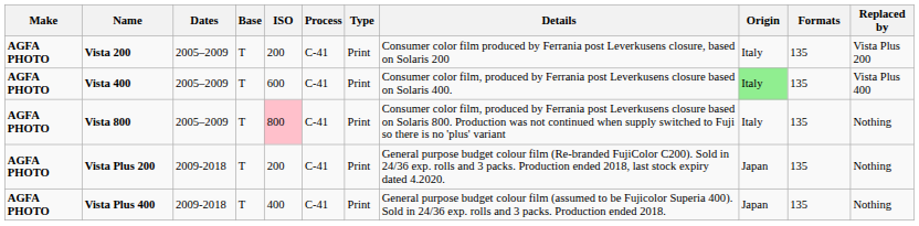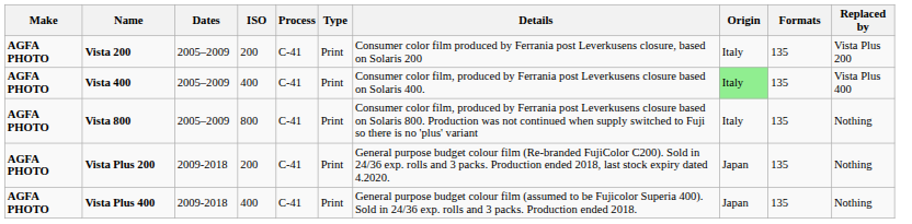- column: Base | T | T | T | T | T
Vista 400 | ISO: 600 -> 400
Vista 800 | ISO: pink background -> no background
